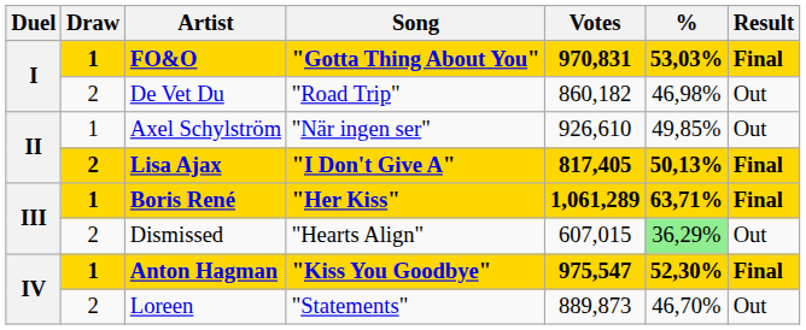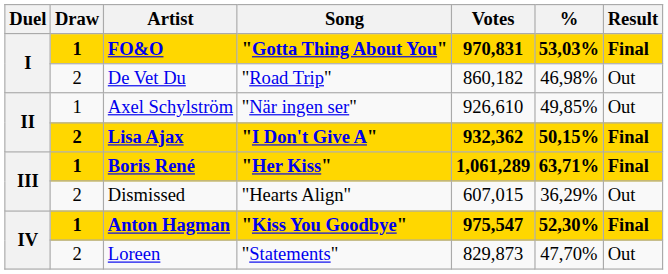Lisa Ajax | Votes: 817,405 -> 932,362
Lisa Ajax | %: 50,13% -> 50,15%
Dismissed | %: lightgreen background -> no background
Loreen | Votes: 889,873 -> 829,873
Loreen | %: 46,70% -> 47,70%
